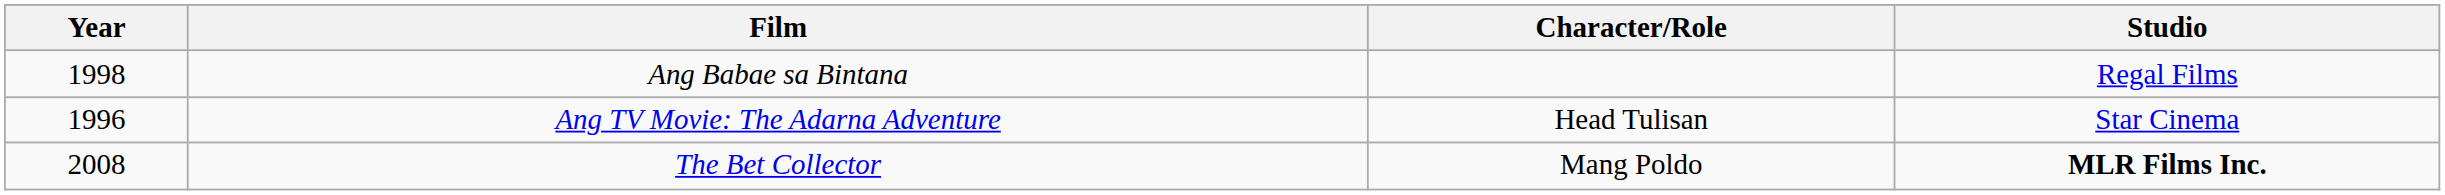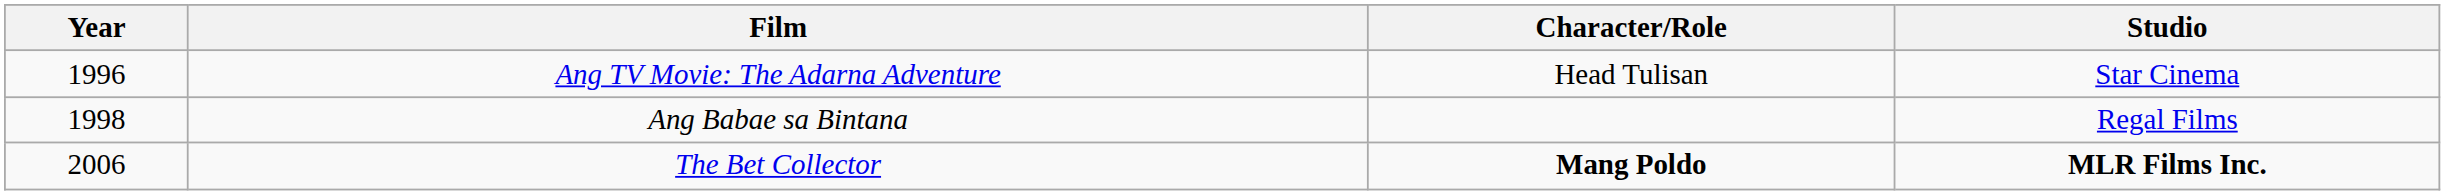rows swapped: Ang TV Movie: The Adarna Adventure <-> Ang Babae sa Bintana
The Bet Collector | Year: 2008 -> 2006
The Bet Collector | Character/Role: normal -> bold
